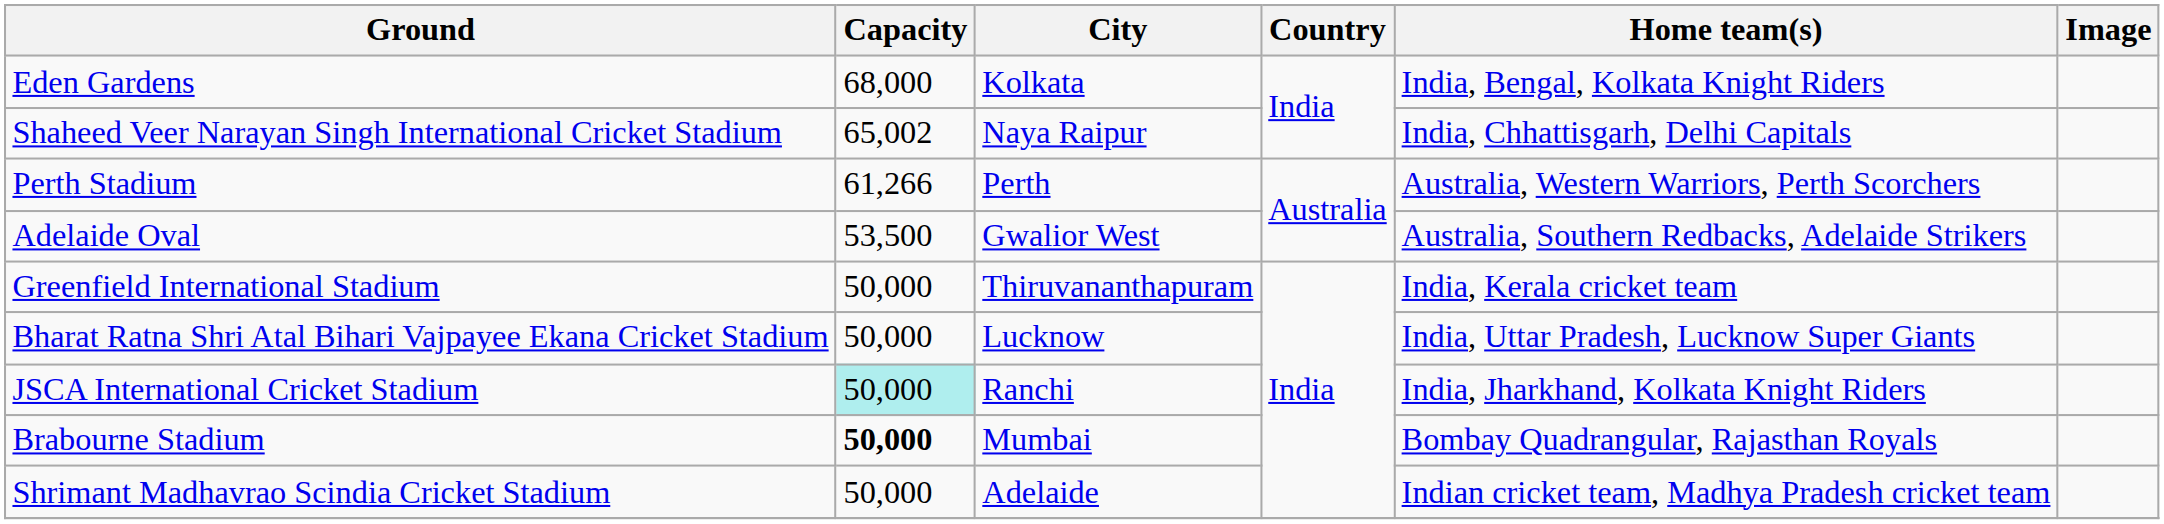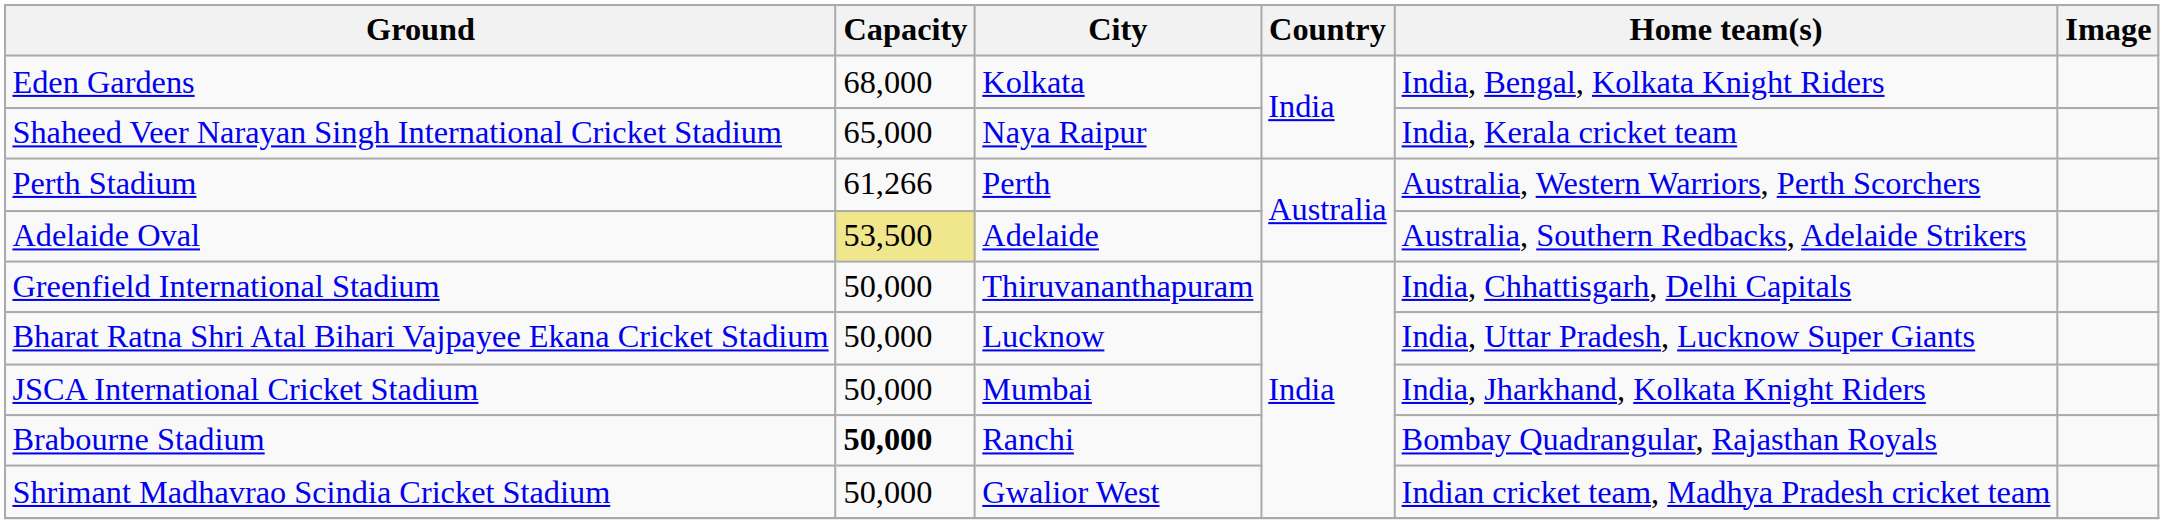Shaheed Veer Narayan Singh International Cricket Stadium | Capacity: 65,002 -> 65,000
Shaheed Veer Narayan Singh International Cricket Stadium | Home team(s): India, Chhattisgarh, Delhi Capitals -> India, Kerala cricket team
Adelaide Oval | Capacity: no background -> khaki background
Adelaide Oval | City: Gwalior West -> Adelaide
Greenfield International Stadium | Home team(s): India, Kerala cricket team -> India, Chhattisgarh, Delhi Capitals
JSCA International Cricket Stadium | Capacity: paleturquoise background -> no background
JSCA International Cricket Stadium | City: Ranchi -> Mumbai
Brabourne Stadium | City: Mumbai -> Ranchi
Shrimant Madhavrao Scindia Cricket Stadium | City: Adelaide -> Gwalior West
